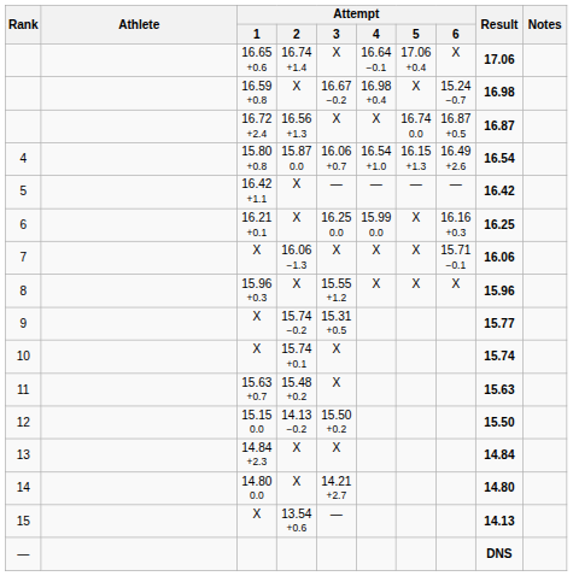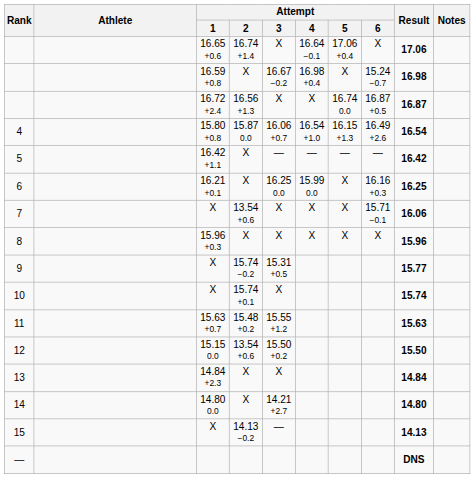7 | Attempt / 2: 16.06 −1.3 -> 13.54 +0.6
8 | Attempt / 3: 15.55 +1.2 -> X
11 | Attempt / 3: X -> 15.55 +1.2
12 | Attempt / 2: 14.13 −0.2 -> 13.54 +0.6
15 | Attempt / 2: 13.54 +0.6 -> 14.13 −0.2
